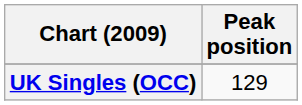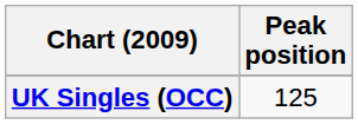UK Singles (OCC) | Peak position: 129 -> 125
